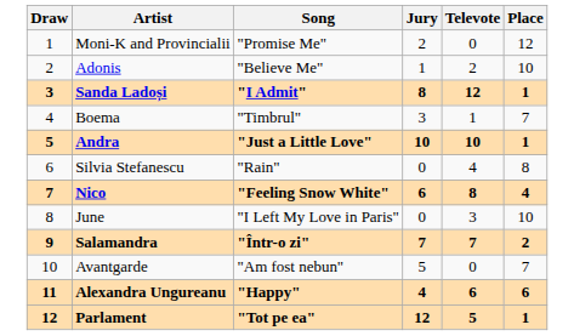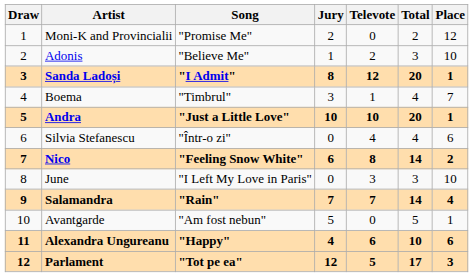+ column: Total | 2 | 3 | 20 | 4 | 20 | 4 | 14 | 3 | 14 | 5 | 10 | 17
Silvia Stefanescu | Song: "Rain" -> "Într-o zi"
Silvia Stefanescu | Place: 8 -> 6
Nico | Place: 4 -> 2
Salamandra | Song: "Într-o zi" -> "Rain"
Salamandra | Place: 2 -> 4
Avantgarde | Place: 7 -> 1
Parlament | Place: 1 -> 3
